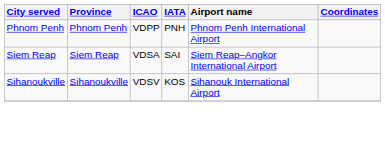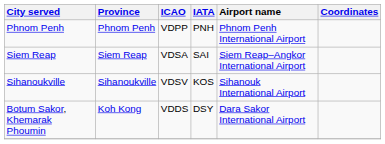+ row: Botum Sakor, Khemarak Phoumin | Koh Kong | VDDS | DSY | Dara Sakor International Airport
